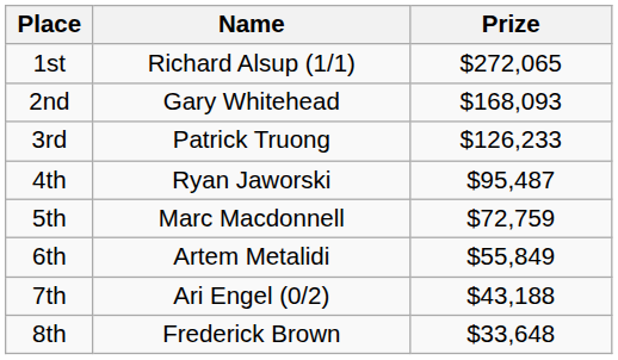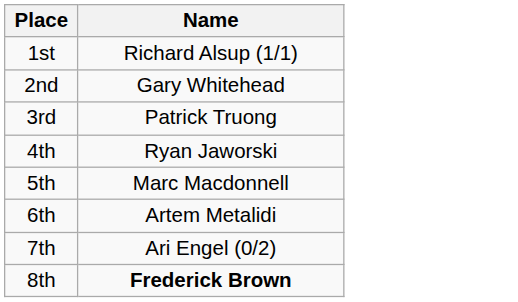- column: Prize | $272,065 | $168,093 | $126,233 | $95,487 | $72,759 | $55,849 | $43,188 | $33,648
8th | Name: normal -> bold
